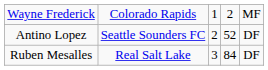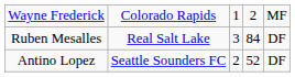rows swapped: Antino Lopez <-> Ruben Mesalles
